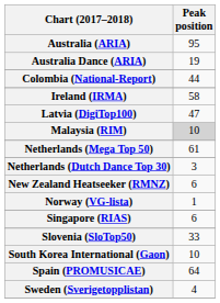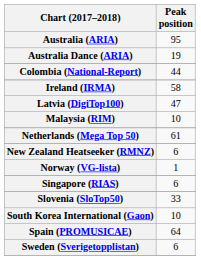Malaysia (RIM) | Peak position: lightgrey background -> no background
- row: Netherlands (Dutch Dance Top 30) | 3
Sweden (Sverigetopplistan) | Peak position: 4 -> 6
